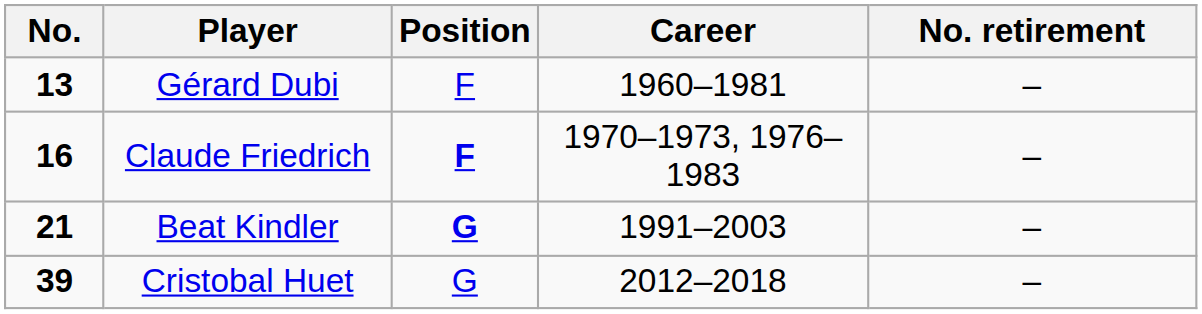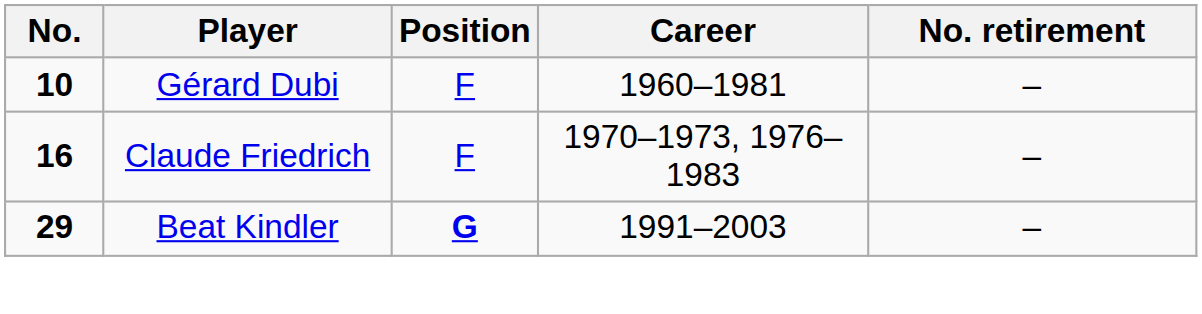Gérard Dubi | No.: 13 -> 10
Claude Friedrich | Position: bold -> normal
Beat Kindler | No.: 21 -> 29
- row: 39 | Cristobal Huet | G | 2012–2018 | –
